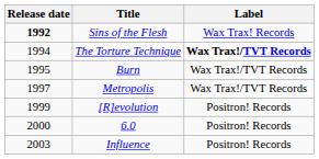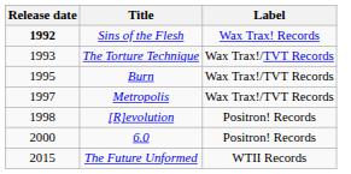The Torture Technique | Release date: 1994 -> 1993
The Torture Technique | Label: bold -> normal
[R]evolution | Release date: 1999 -> 1998
- row: 2003 | Influence | Positron! Records
+ row: 2015 | The Future Unformed | WTII Records
